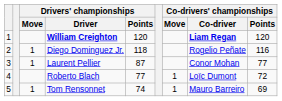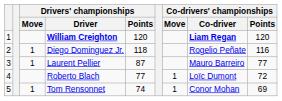Laurent Pellier | Co-drivers' championships / Co-driver: Conor Mohan -> Mauro Barreiro
Tom Rensonnet | Co-drivers' championships / Co-driver: Mauro Barreiro -> Conor Mohan
